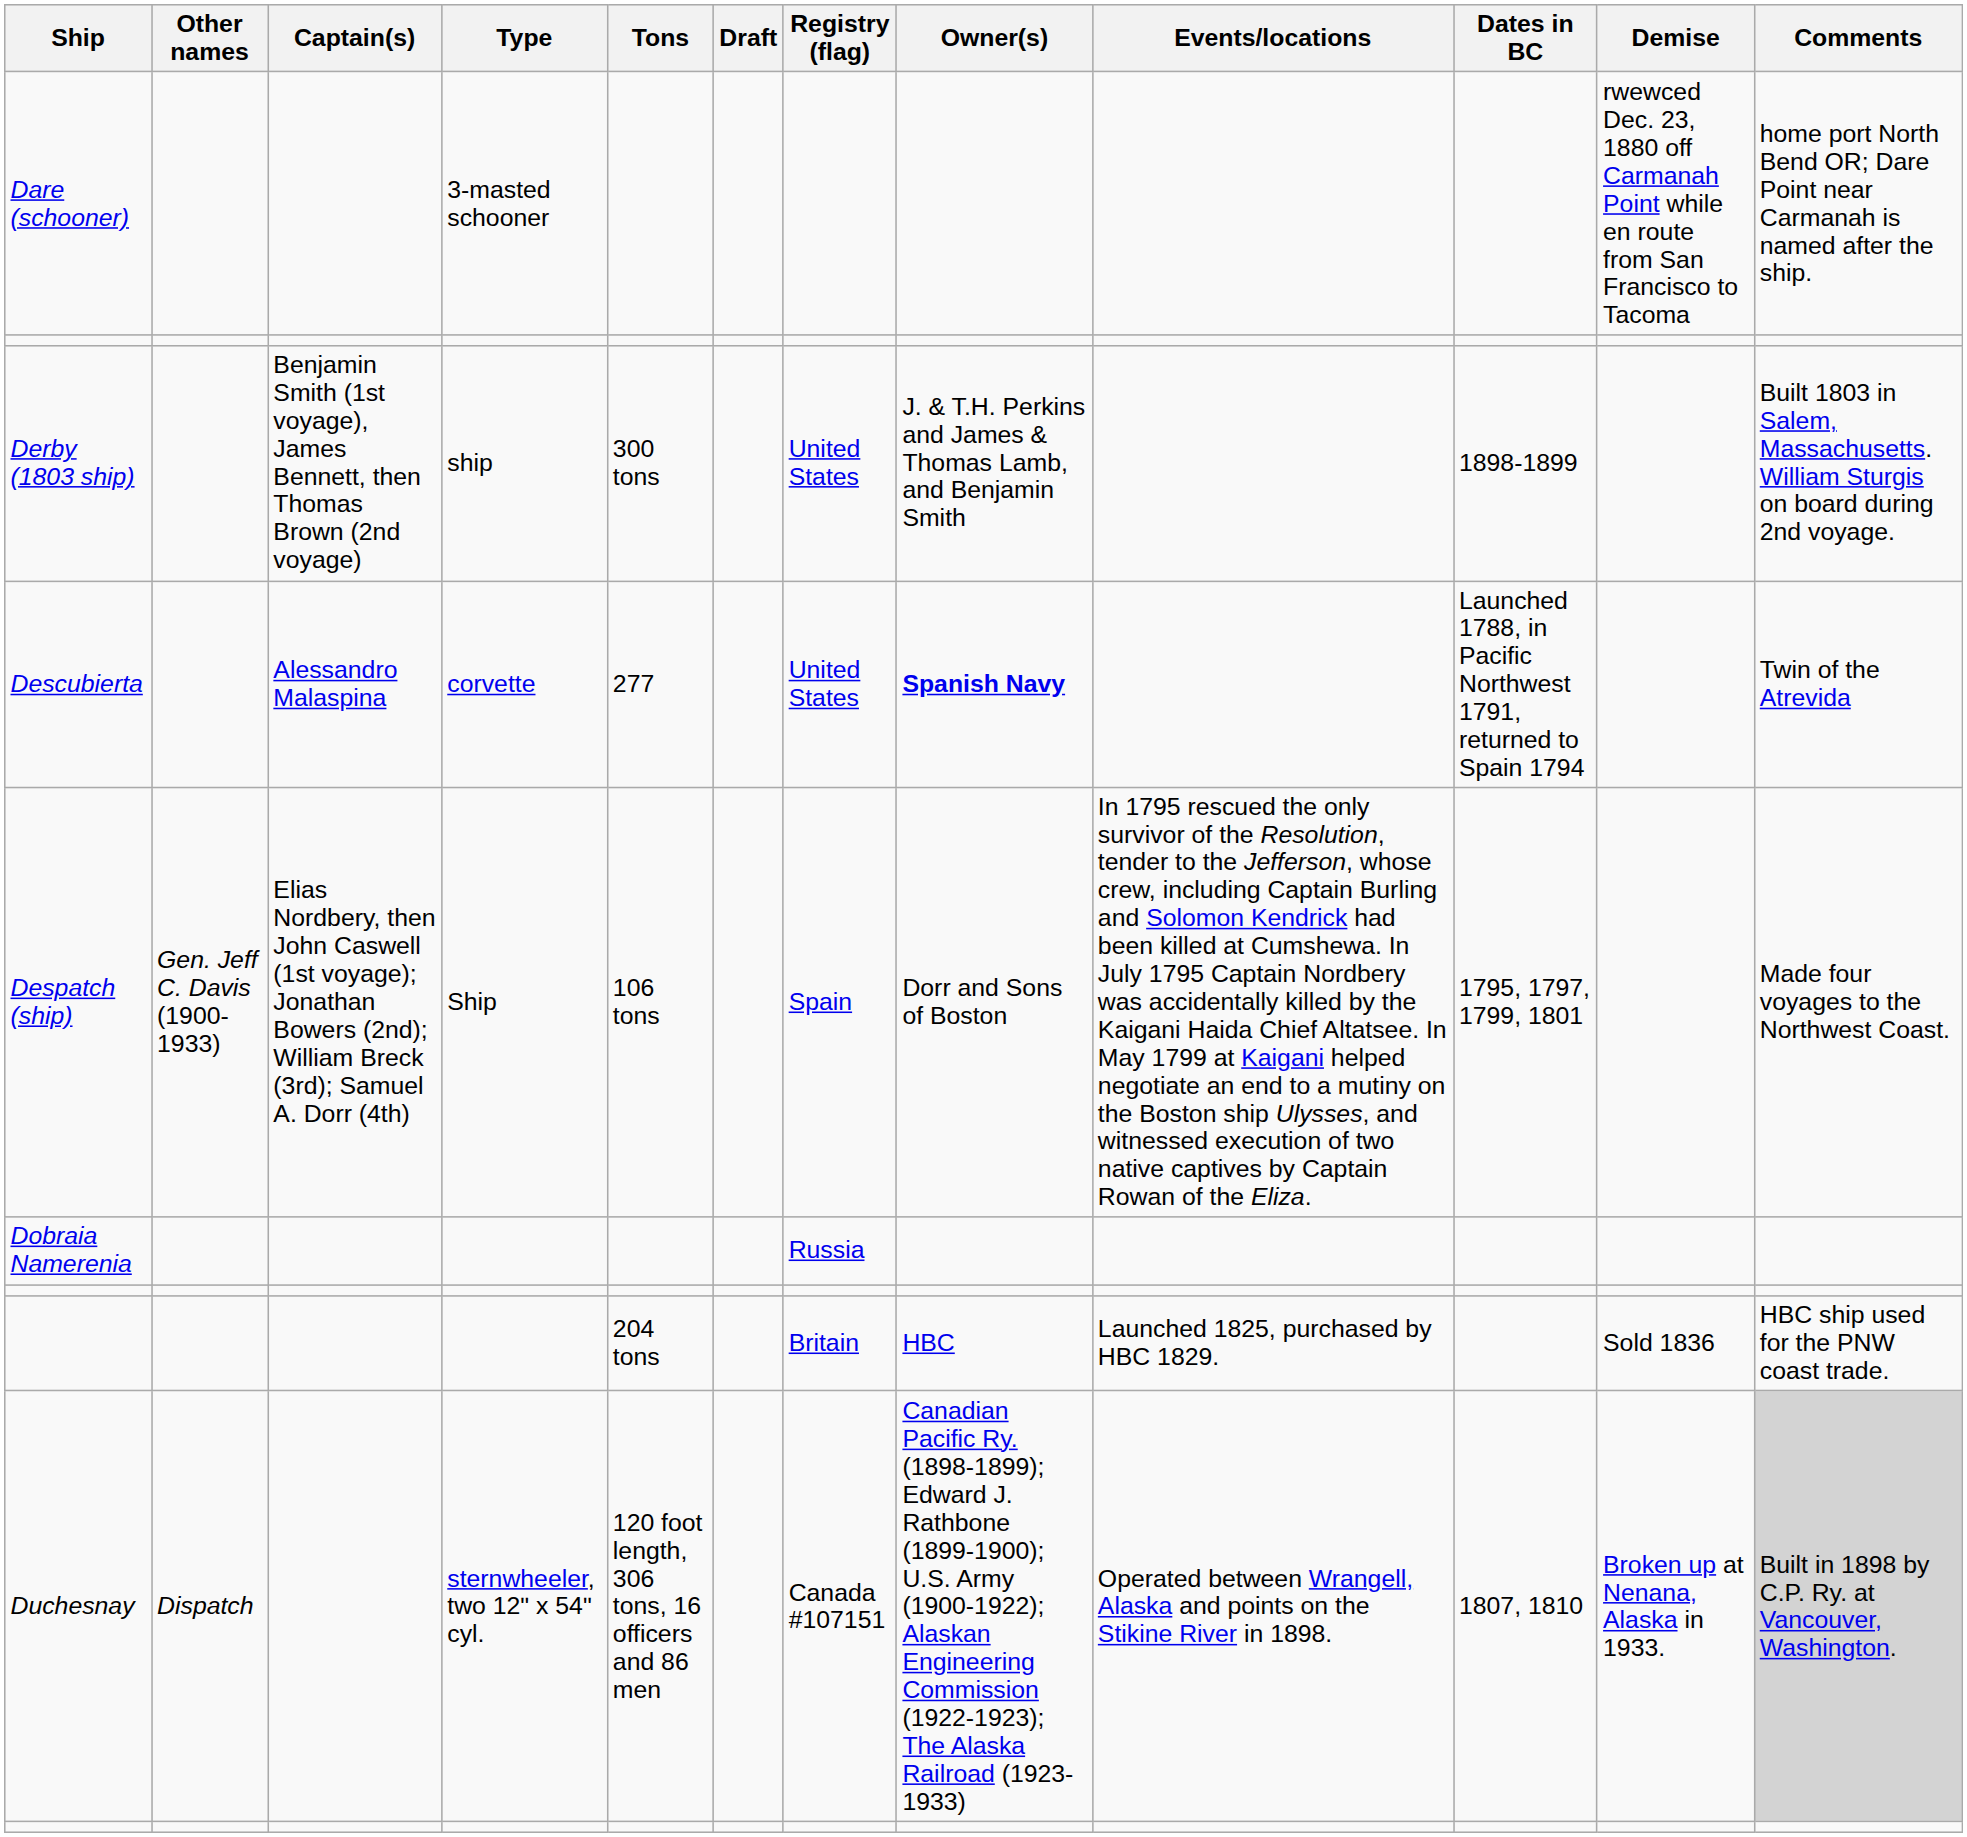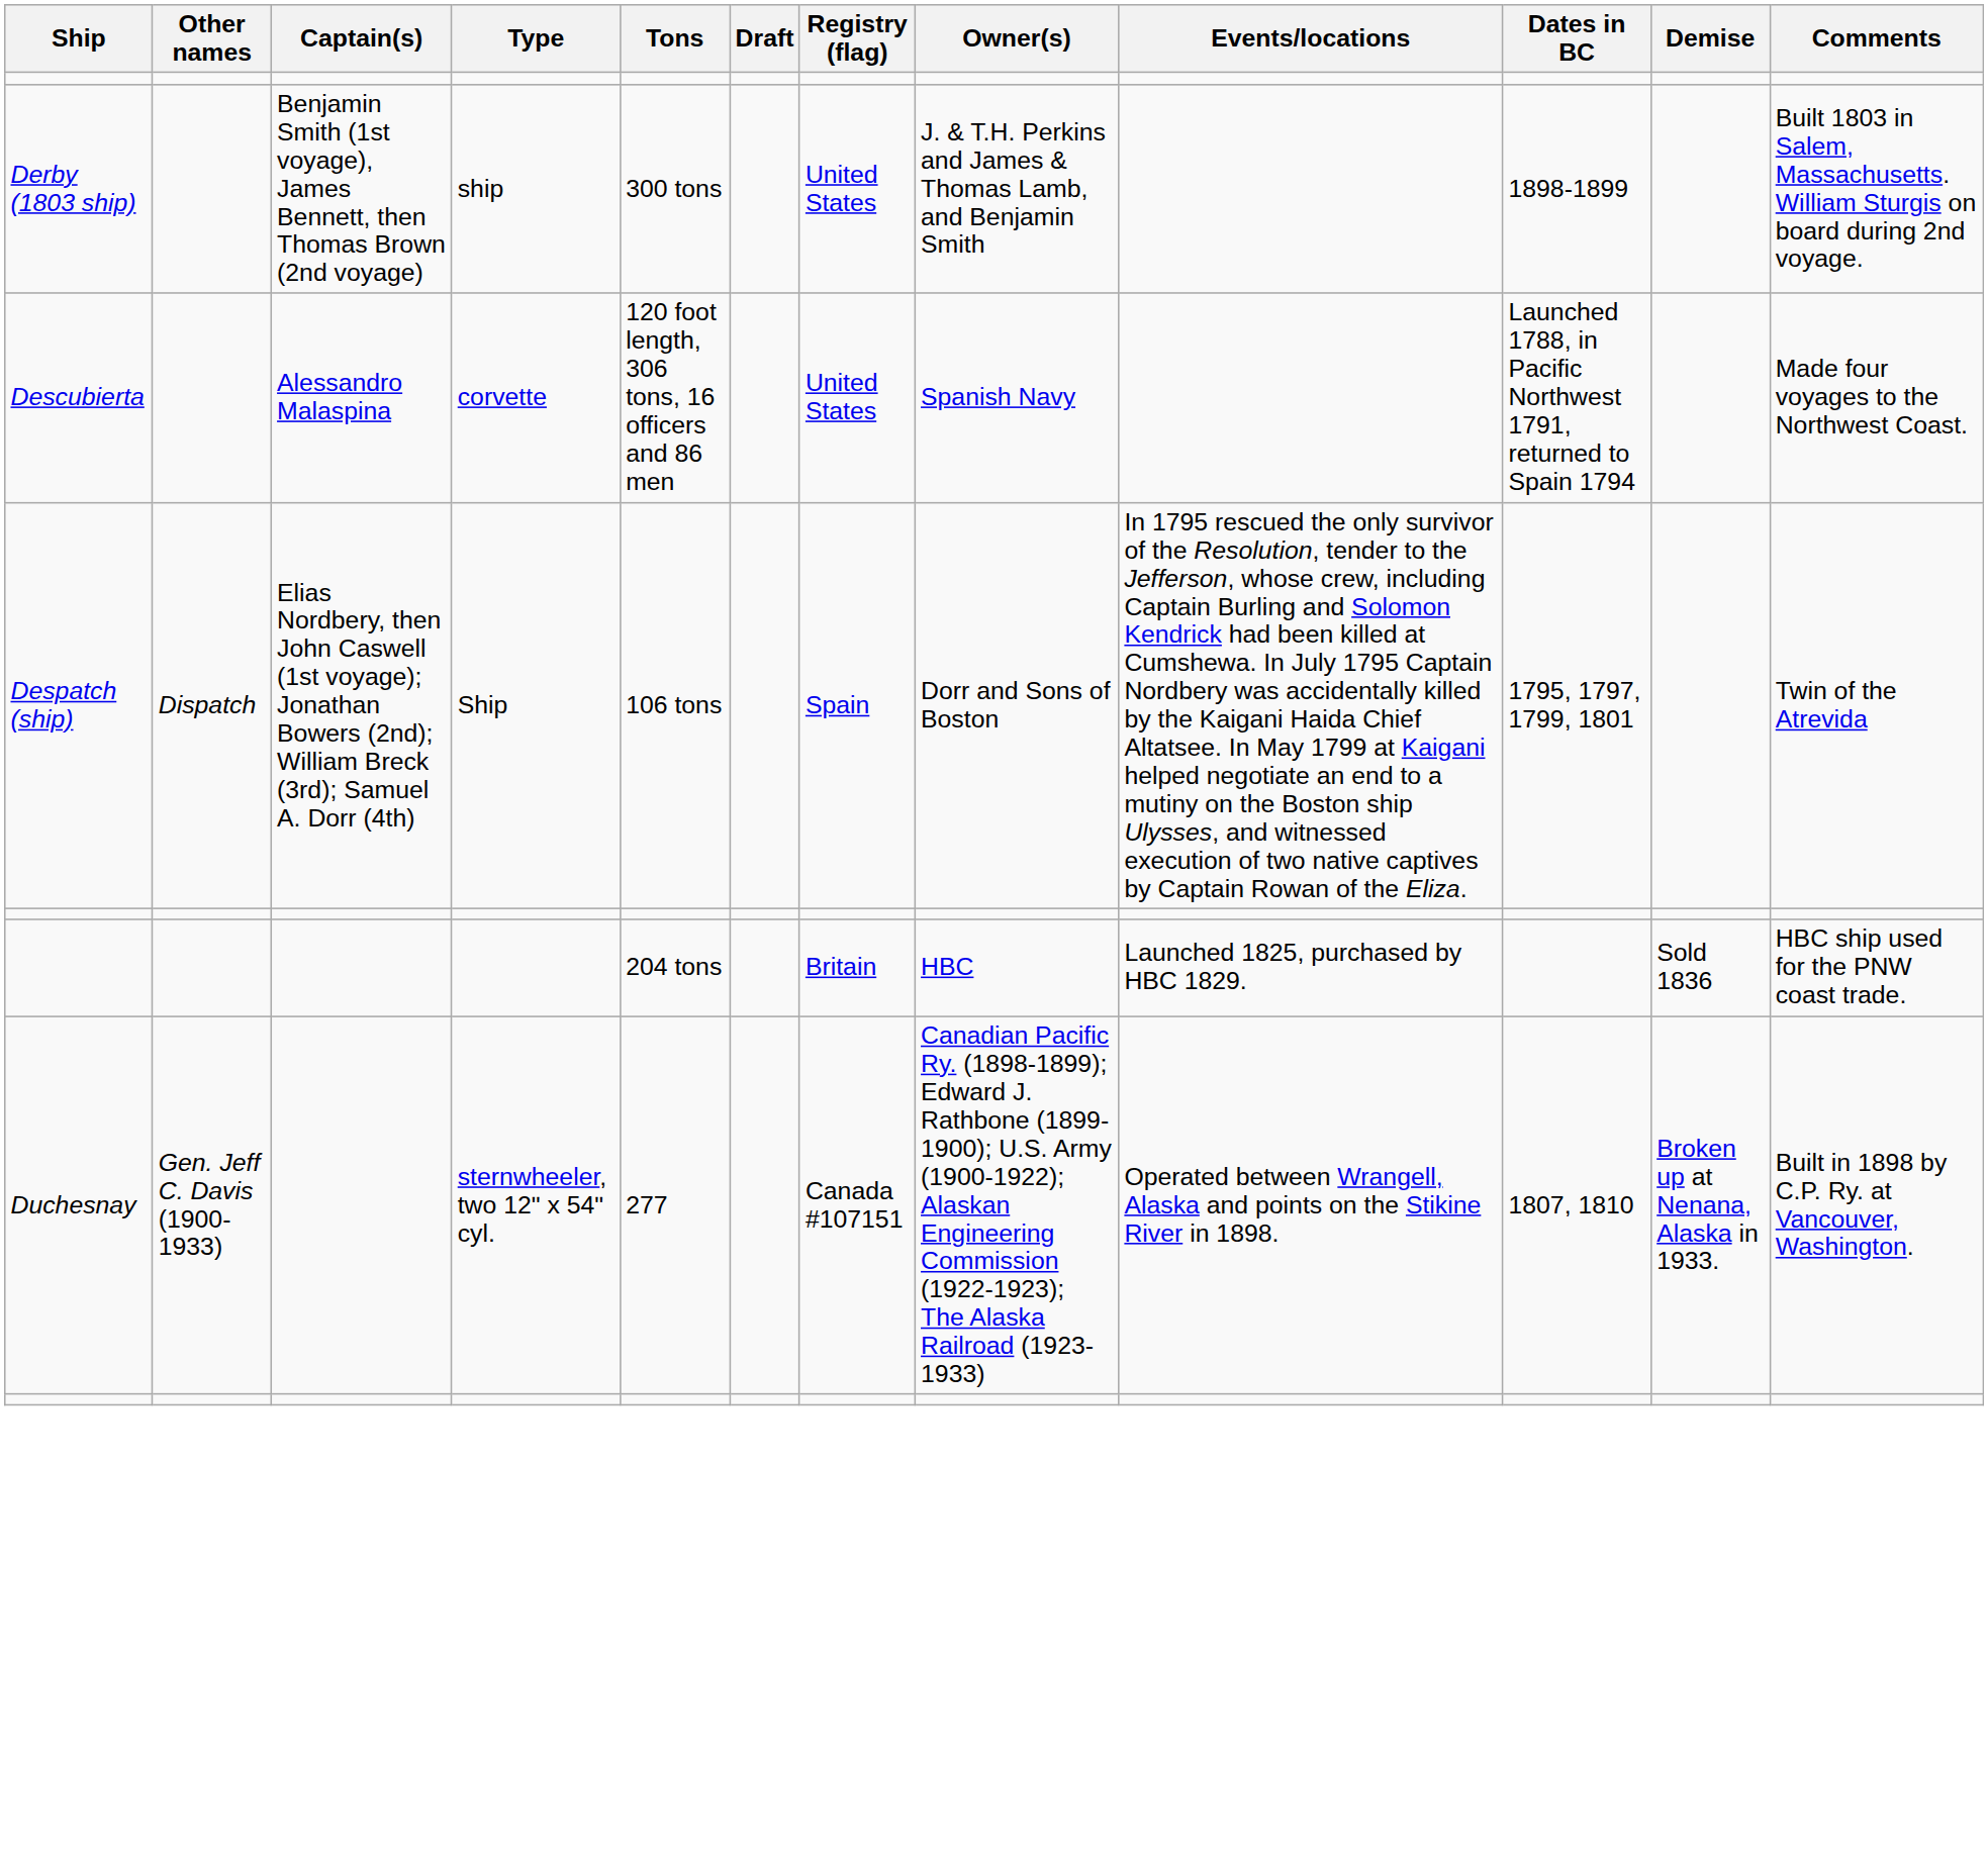- row: Dare (schooner) | 3-masted schooner | rwewced Dec. 23, 1880 off Carmanah Point while en route from San Francisco to Tacoma | home port North Bend OR; Dare Point near Carmanah is named after the ship.
Descubierta | Tons: 277 -> 120 foot length, 306 tons, 16 officers and 86 men
Descubierta | Owner(s): bold -> normal
Descubierta | Comments: Twin of the Atrevida -> Made four voyages to the Northwest Coast.
Despatch (ship) | Other names: Gen. Jeff C. Davis (1900-1933) -> Dispatch
Despatch (ship) | Comments: Made four voyages to the Northwest Coast. -> Twin of the Atrevida
- row: Dobraia Namerenia | Russia
Duchesnay | Other names: Dispatch -> Gen. Jeff C. Davis (1900-1933)
Duchesnay | Tons: 120 foot length, 306 tons, 16 officers and 86 men -> 277
Duchesnay | Comments: lightgrey background -> no background
